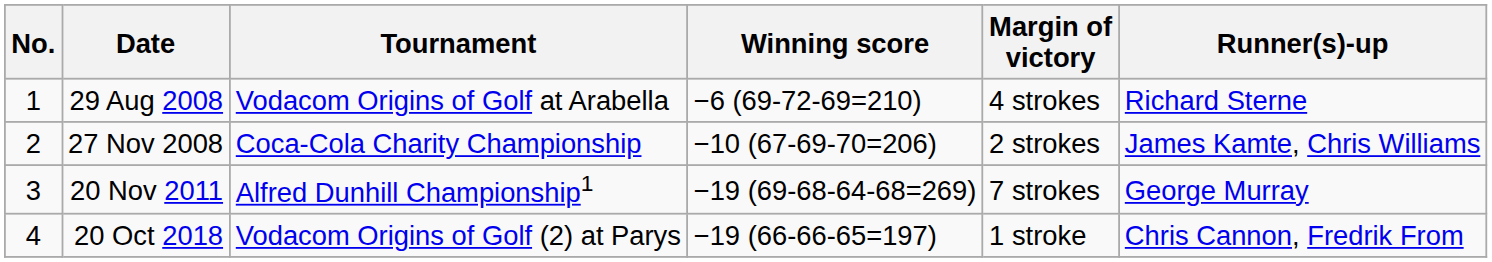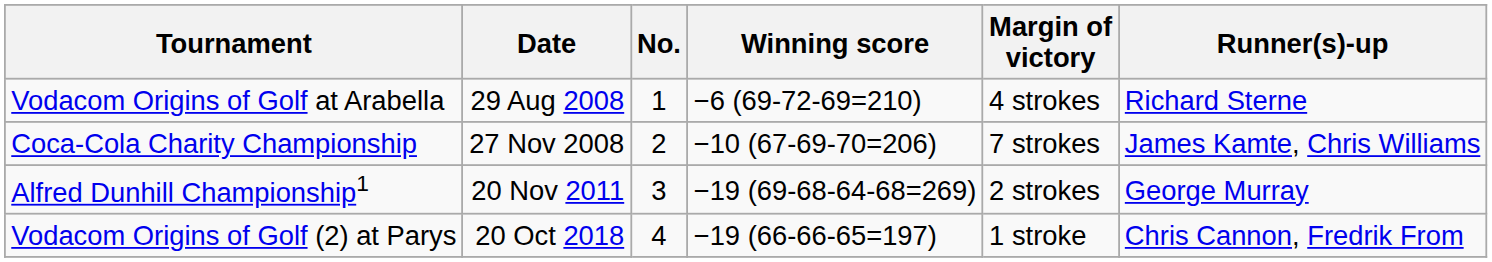columns swapped: No. <-> Tournament
27 Nov 2008 | Margin of victory: 2 strokes -> 7 strokes
20 Nov 2011 | Margin of victory: 7 strokes -> 2 strokes
